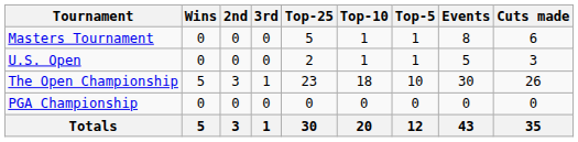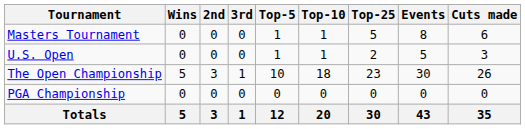columns swapped: Top-5 <-> Top-25
